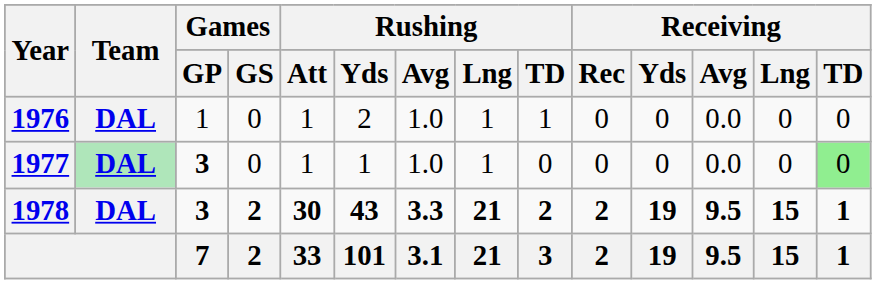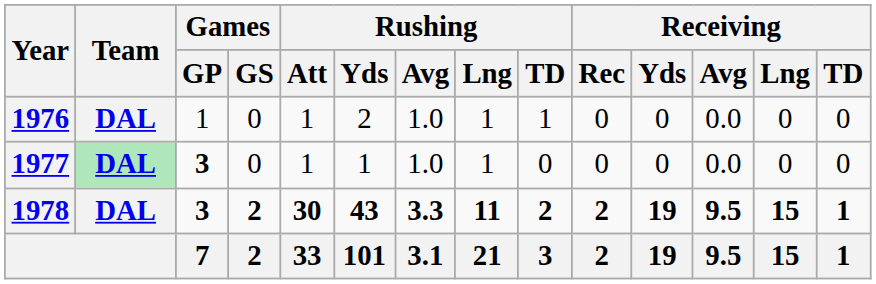1977 | Receiving / TD: lightgreen background -> no background
1978 | Rushing / Lng: 21 -> 11
